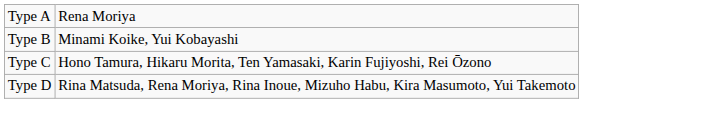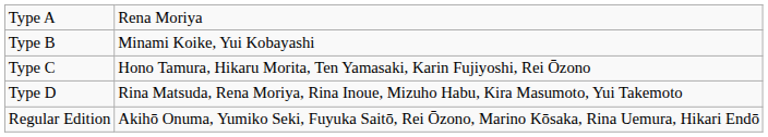+ row: Regular Edition | Akihō Onuma, Yumiko Seki, Fuyuka Saitō, Rei Ōzono, Marino Kōsaka, Rina Uemura, Hikari Endō
